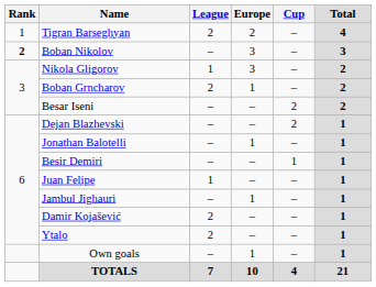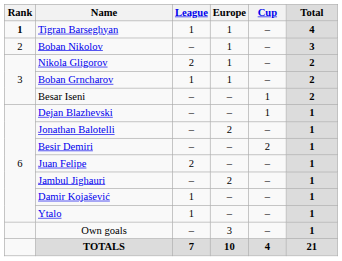Tigran Barseghyan | Rank: normal -> bold
Tigran Barseghyan | League: 2 -> 1
Tigran Barseghyan | Europe: 2 -> 1
Boban Nikolov | Rank: bold -> normal
Boban Nikolov | Europe: 3 -> 1
Nikola Gligorov | League: 1 -> 2
Nikola Gligorov | Europe: 3 -> 1
Boban Grncharov | League: 2 -> 1
Besar Iseni | Cup: 2 -> 1
Dejan Blazhevski | Cup: 2 -> 1
Jonathan Balotelli | Europe: 1 -> 2
Besir Demiri | Cup: 1 -> 2
Juan Felipe | League: 1 -> 2
Jambul Jighauri | Europe: 1 -> 2
Damir Kojašević | League: 2 -> 1
Ytalo | League: 2 -> 1
Own goals | Europe: 1 -> 3
